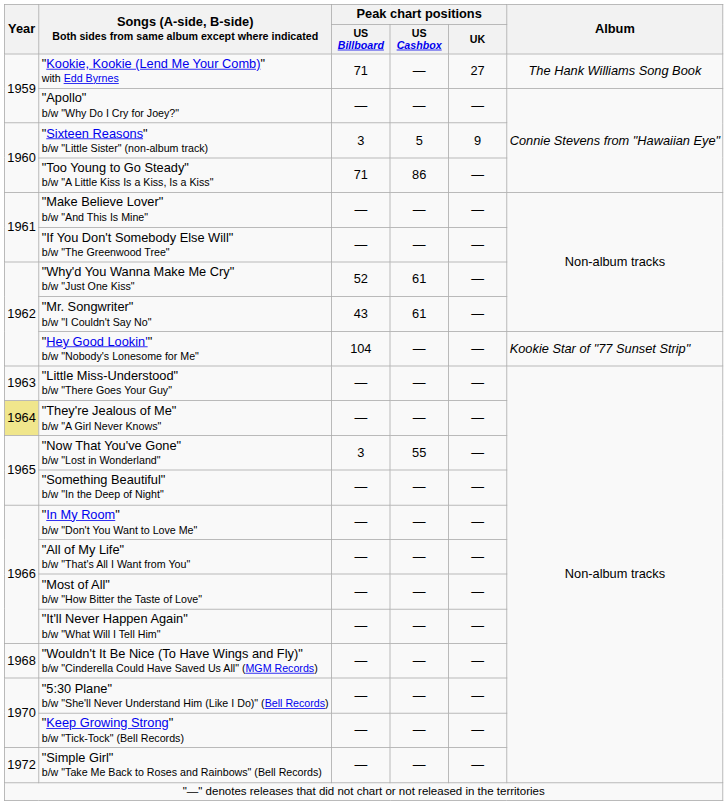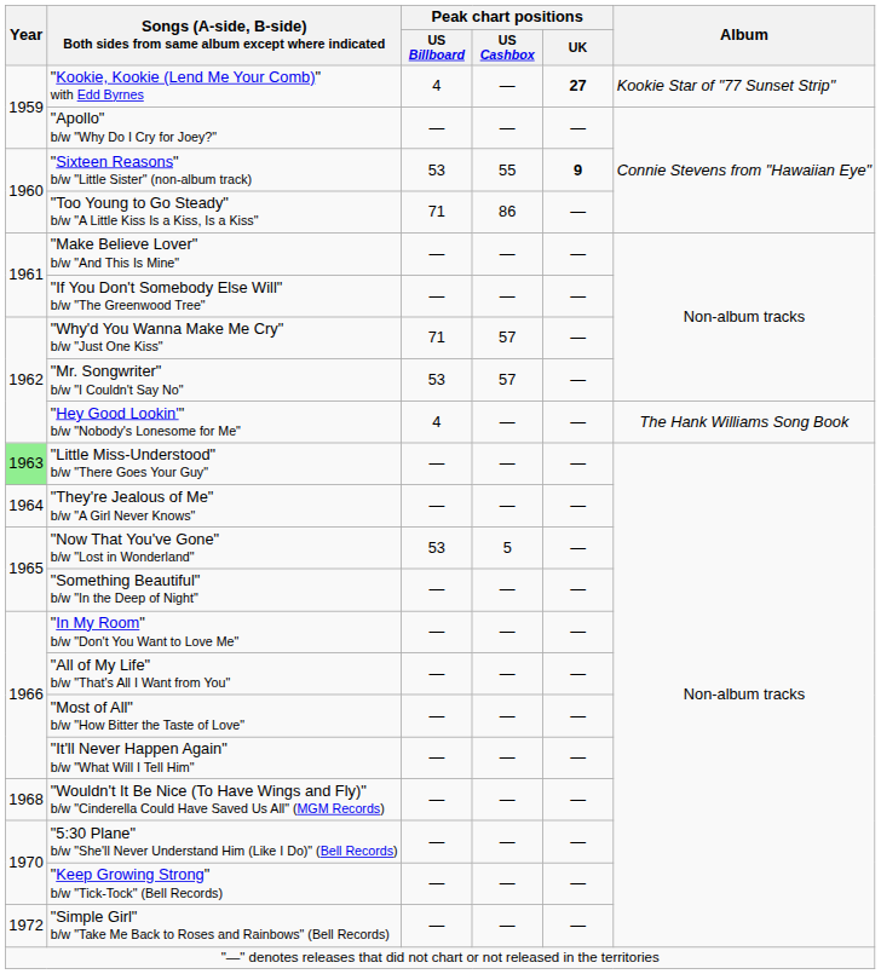"Kookie, Kookie (Lend Me Your Comb)" with Edd Byrnes | Peak chart positions / US Billboard: 71 -> 4
"Kookie, Kookie (Lend Me Your Comb)" with Edd Byrnes | Peak chart positions / UK: normal -> bold
"Kookie, Kookie (Lend Me Your Comb)" with Edd Byrnes | Album: The Hank Williams Song Book -> Kookie Star of "77 Sunset Strip"
"Sixteen Reasons" b/w "Little Sister" (non-album track) | Peak chart positions / US Billboard: 3 -> 53
"Sixteen Reasons" b/w "Little Sister" (non-album track) | Peak chart positions / US Cashbox: 5 -> 55
"Sixteen Reasons" b/w "Little Sister" (non-album track) | Peak chart positions / UK: normal -> bold
"Why'd You Wanna Make Me Cry" b/w "Just One Kiss" | Peak chart positions / US Billboard: 52 -> 71
"Why'd You Wanna Make Me Cry" b/w "Just One Kiss" | Peak chart positions / US Cashbox: 61 -> 57
"Mr. Songwriter" b/w "I Couldn't Say No" | Peak chart positions / US Billboard: 43 -> 53
"Mr. Songwriter" b/w "I Couldn't Say No" | Peak chart positions / US Cashbox: 61 -> 57
"Hey Good Lookin'" b/w "Nobody's Lonesome for Me" | Peak chart positions / US Billboard: 104 -> 4
"Hey Good Lookin'" b/w "Nobody's Lonesome for Me" | Album: Kookie Star of "77 Sunset Strip" -> The Hank Williams Song Book
"Little Miss-Understood" b/w "There Goes Your Guy" | Year: no background -> lightgreen background
"They're Jealous of Me" b/w "A Girl Never Knows" | Year: khaki background -> no background
"Now That You've Gone" b/w "Lost in Wonderland" | Peak chart positions / US Billboard: 3 -> 53
"Now That You've Gone" b/w "Lost in Wonderland" | Peak chart positions / US Cashbox: 55 -> 5
